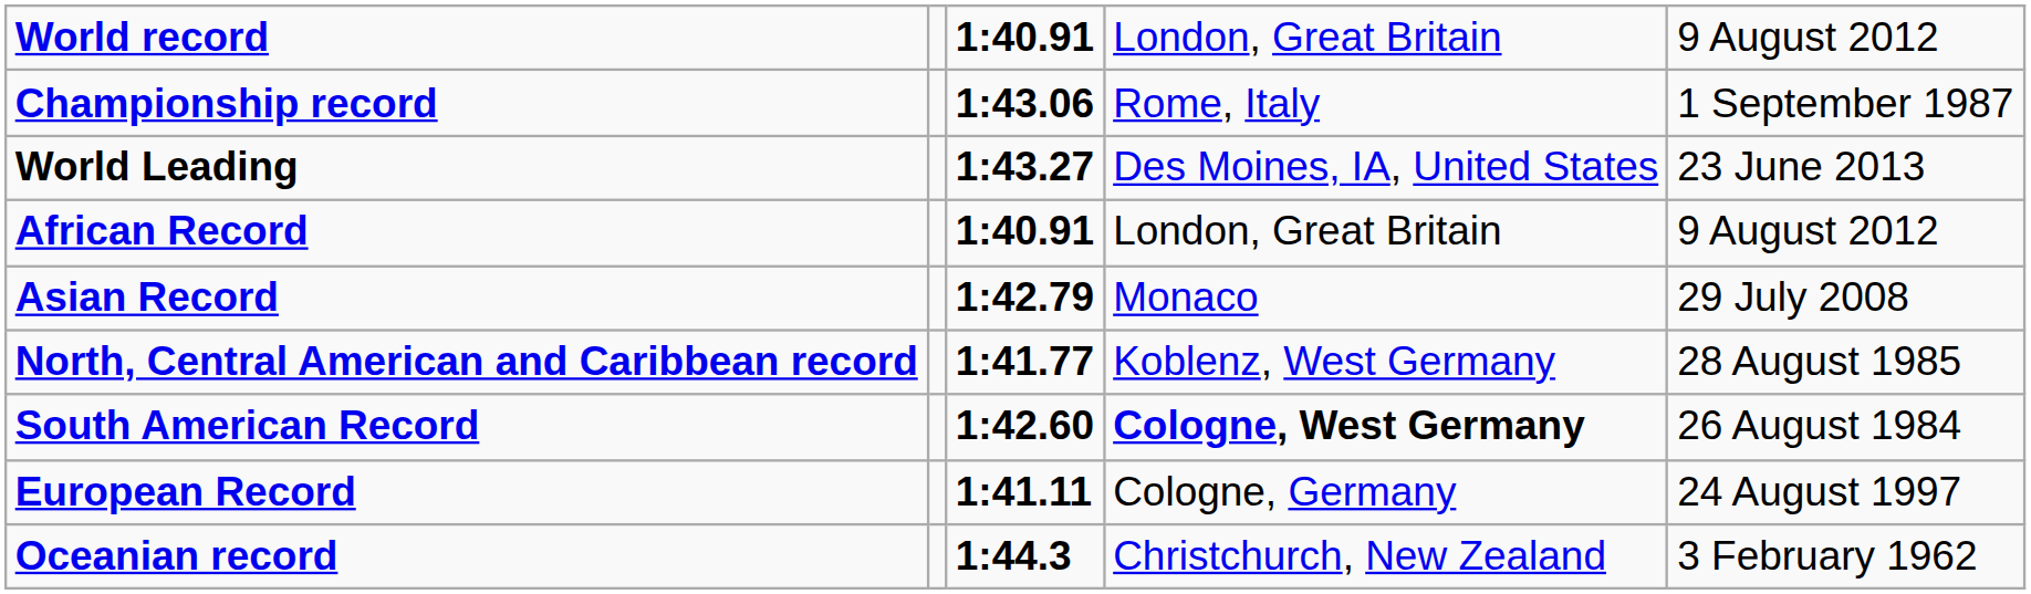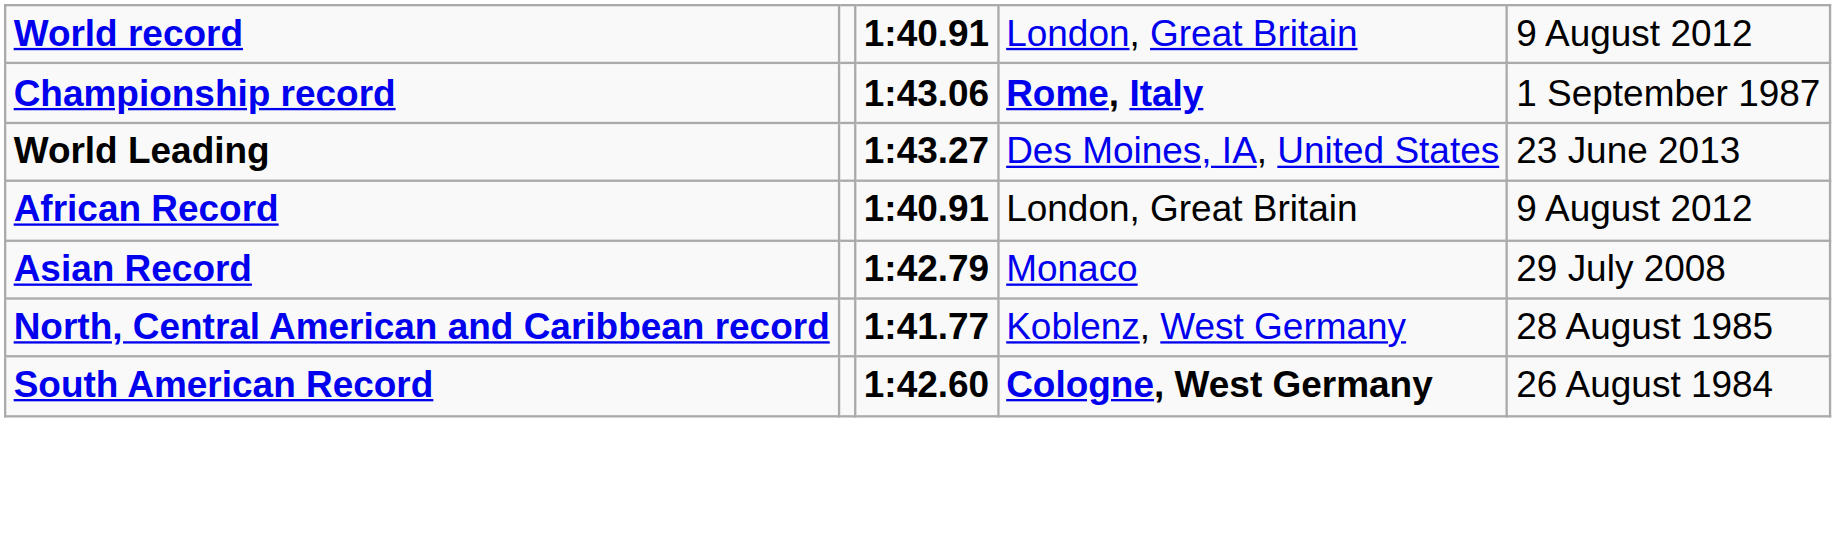Championship record | column 4: normal -> bold
- row: European Record | 1:41.11 | Cologne, Germany | 24 August 1997
- row: Oceanian record | 1:44.3 | Christchurch, New Zealand | 3 February 1962
